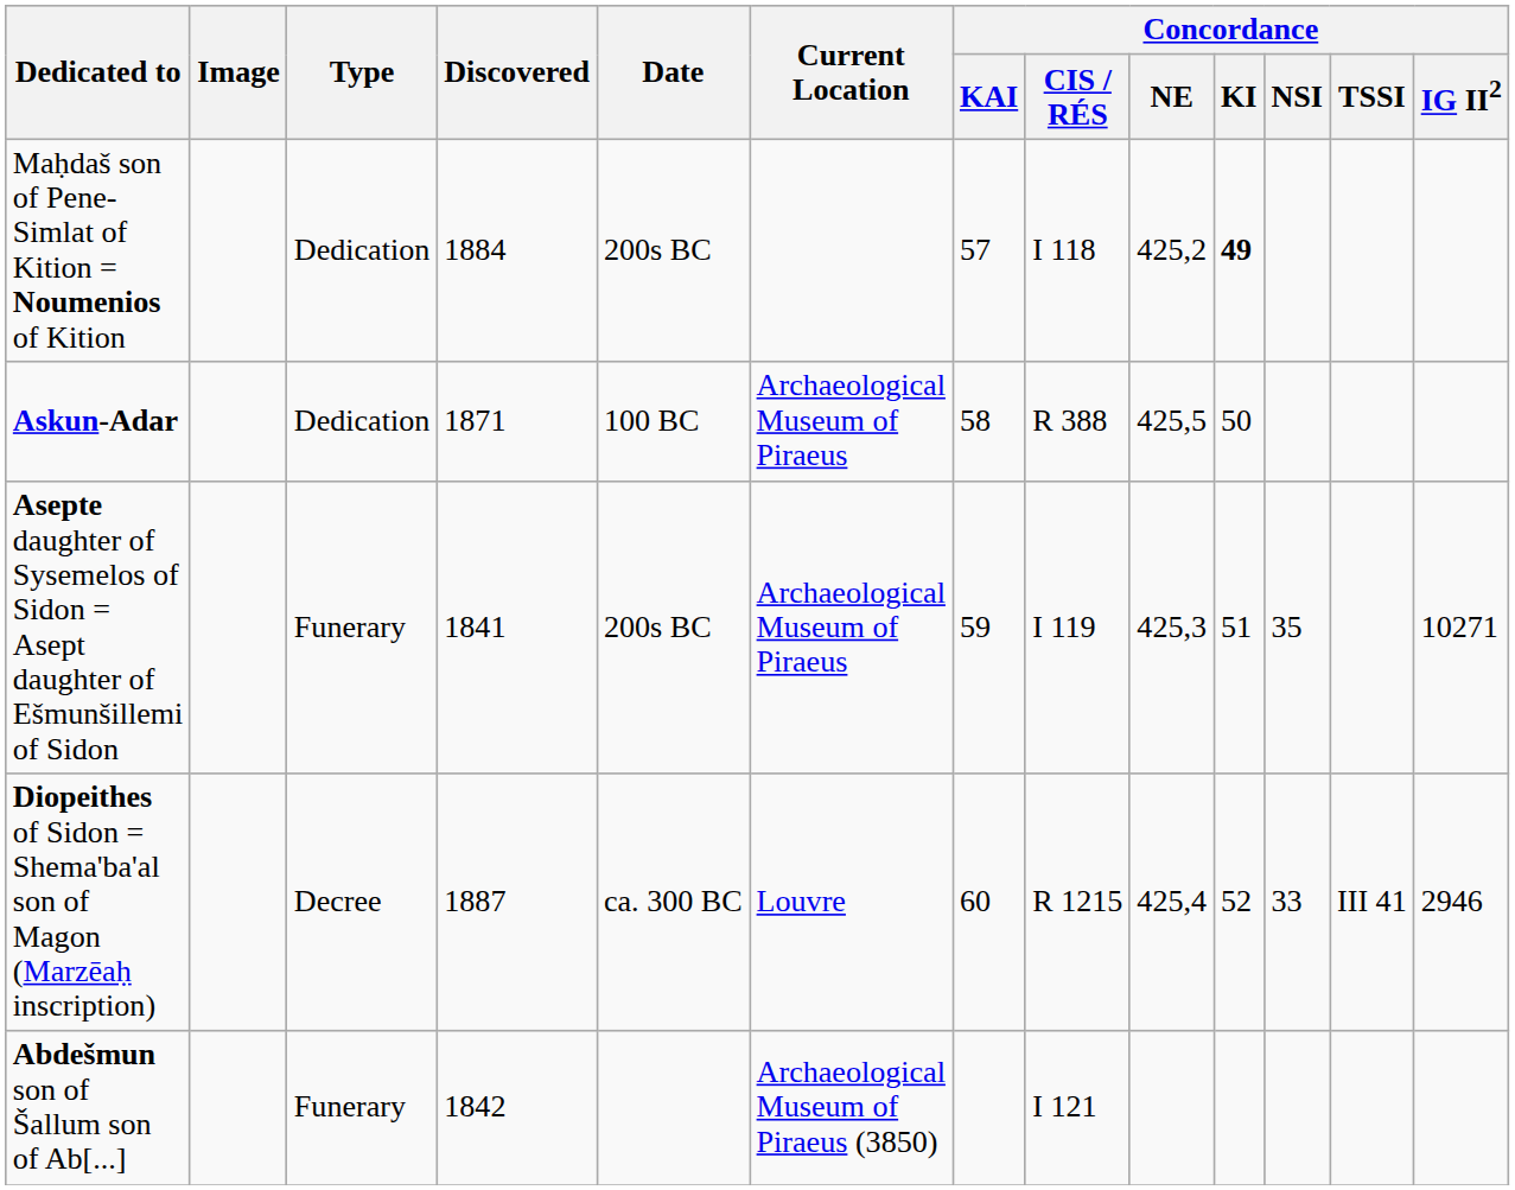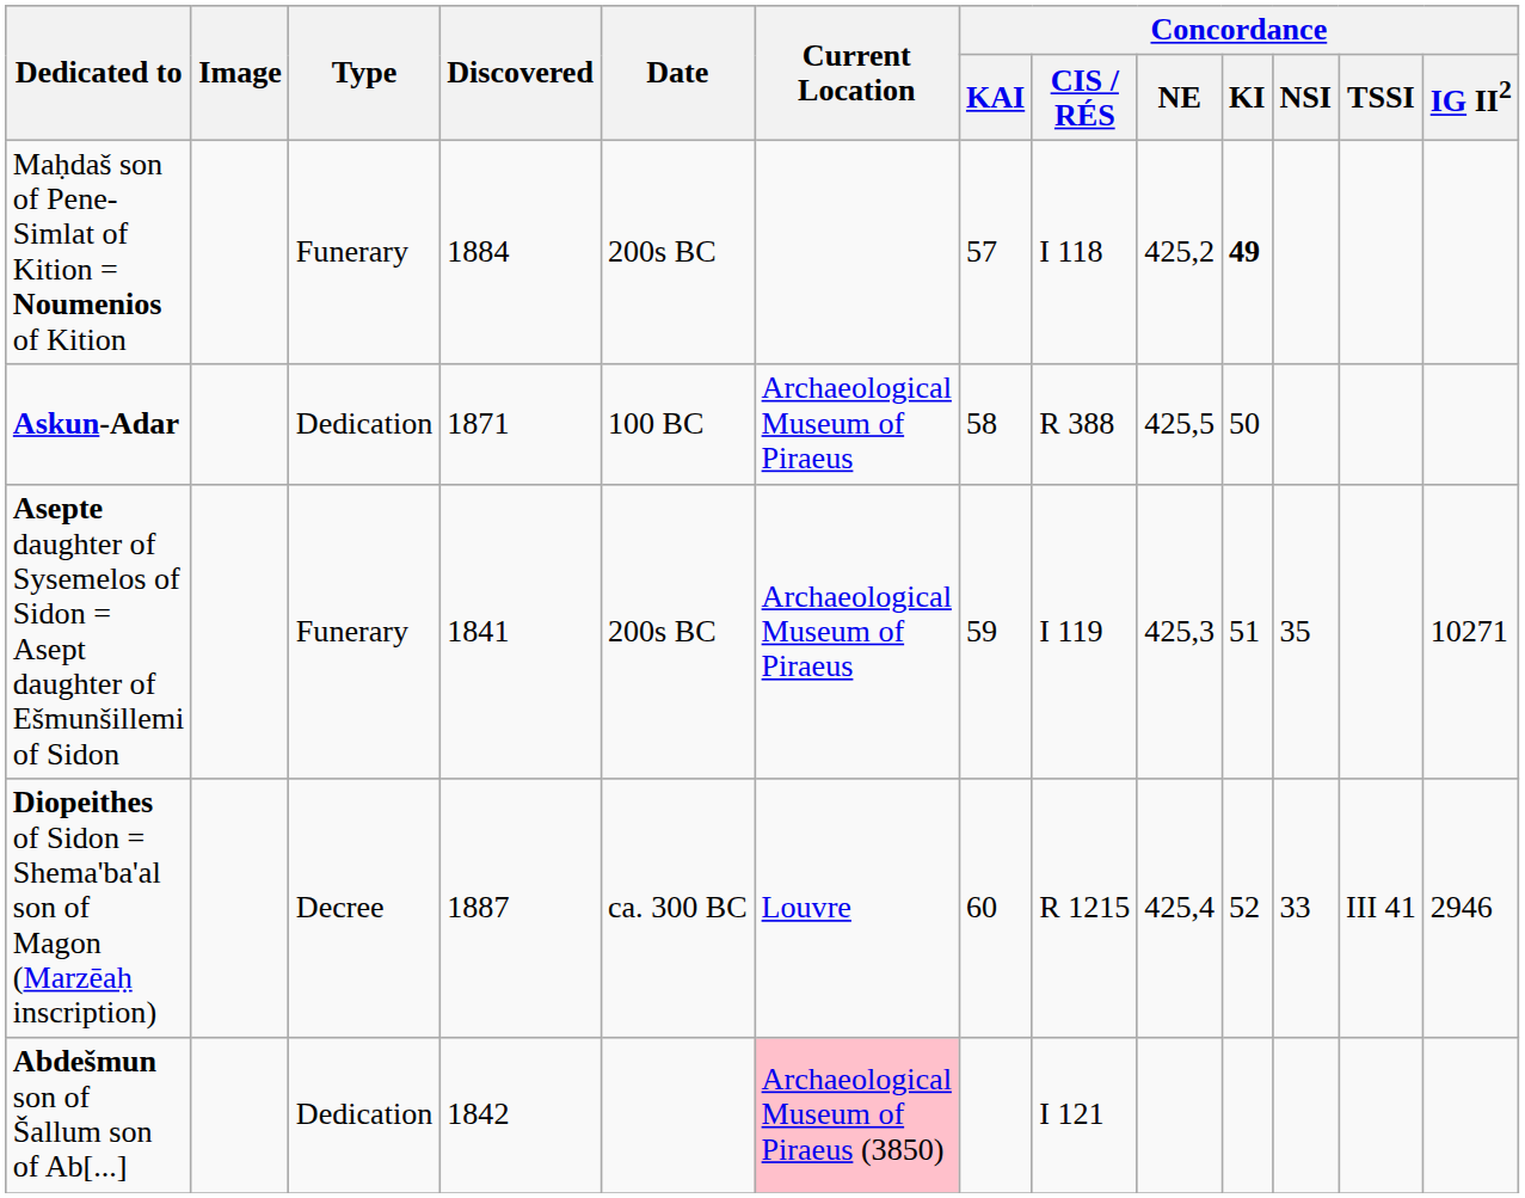Maḥdaš son of Pene-Simlat of Kition = Noumenios of Kition | Type: Dedication -> Funerary
Abdešmun son of Šallum son of Ab[...] | Type: Funerary -> Dedication
Abdešmun son of Šallum son of Ab[...] | Current Location: no background -> pink background
